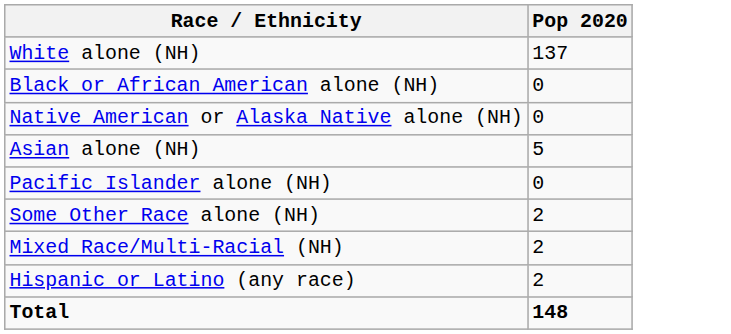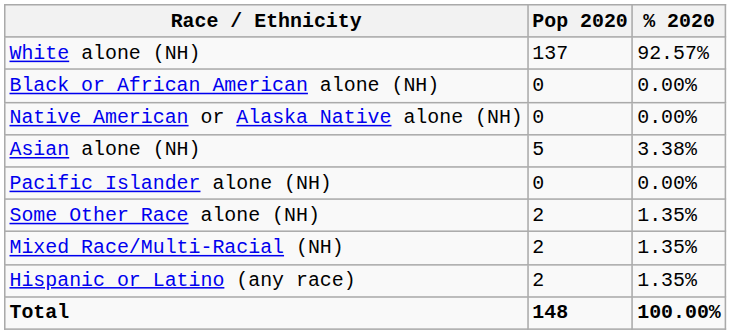+ column: % 2020 | 92.57% | 0.00% | 0.00% | 3.38% | 0.00% | 1.35% | 1.35% | 1.35% | 100.00%
